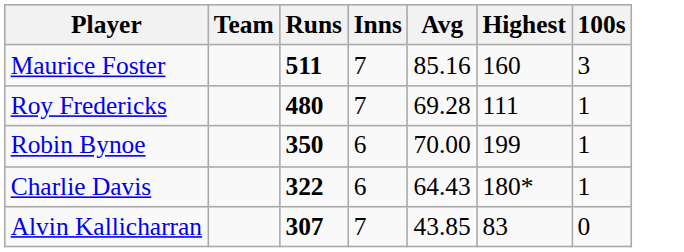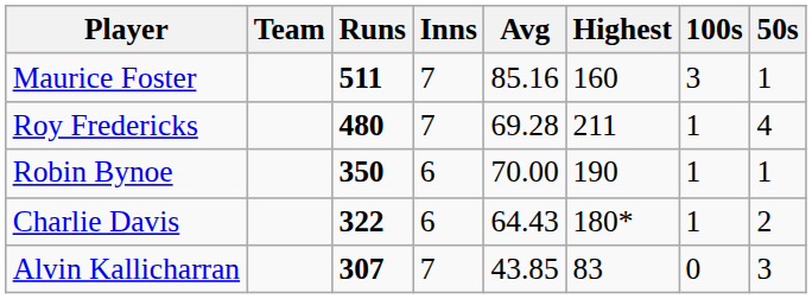+ column: 50s | 1 | 4 | 1 | 2 | 3
Roy Fredericks | Highest: 111 -> 211
Robin Bynoe | Highest: 199 -> 190
